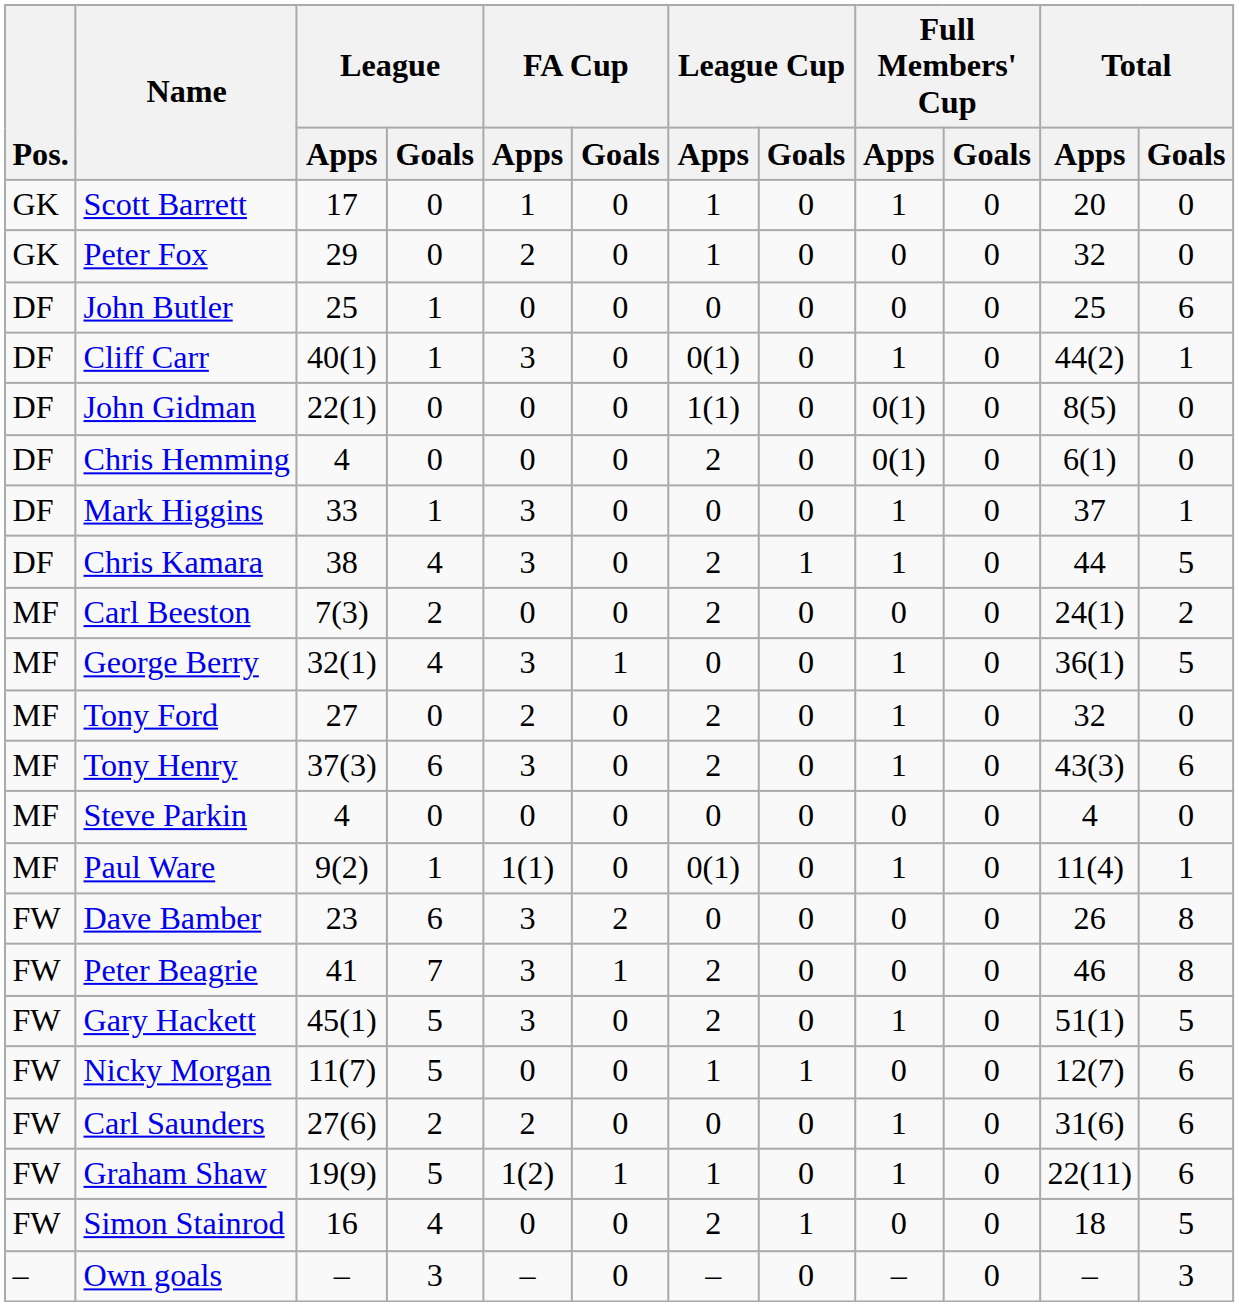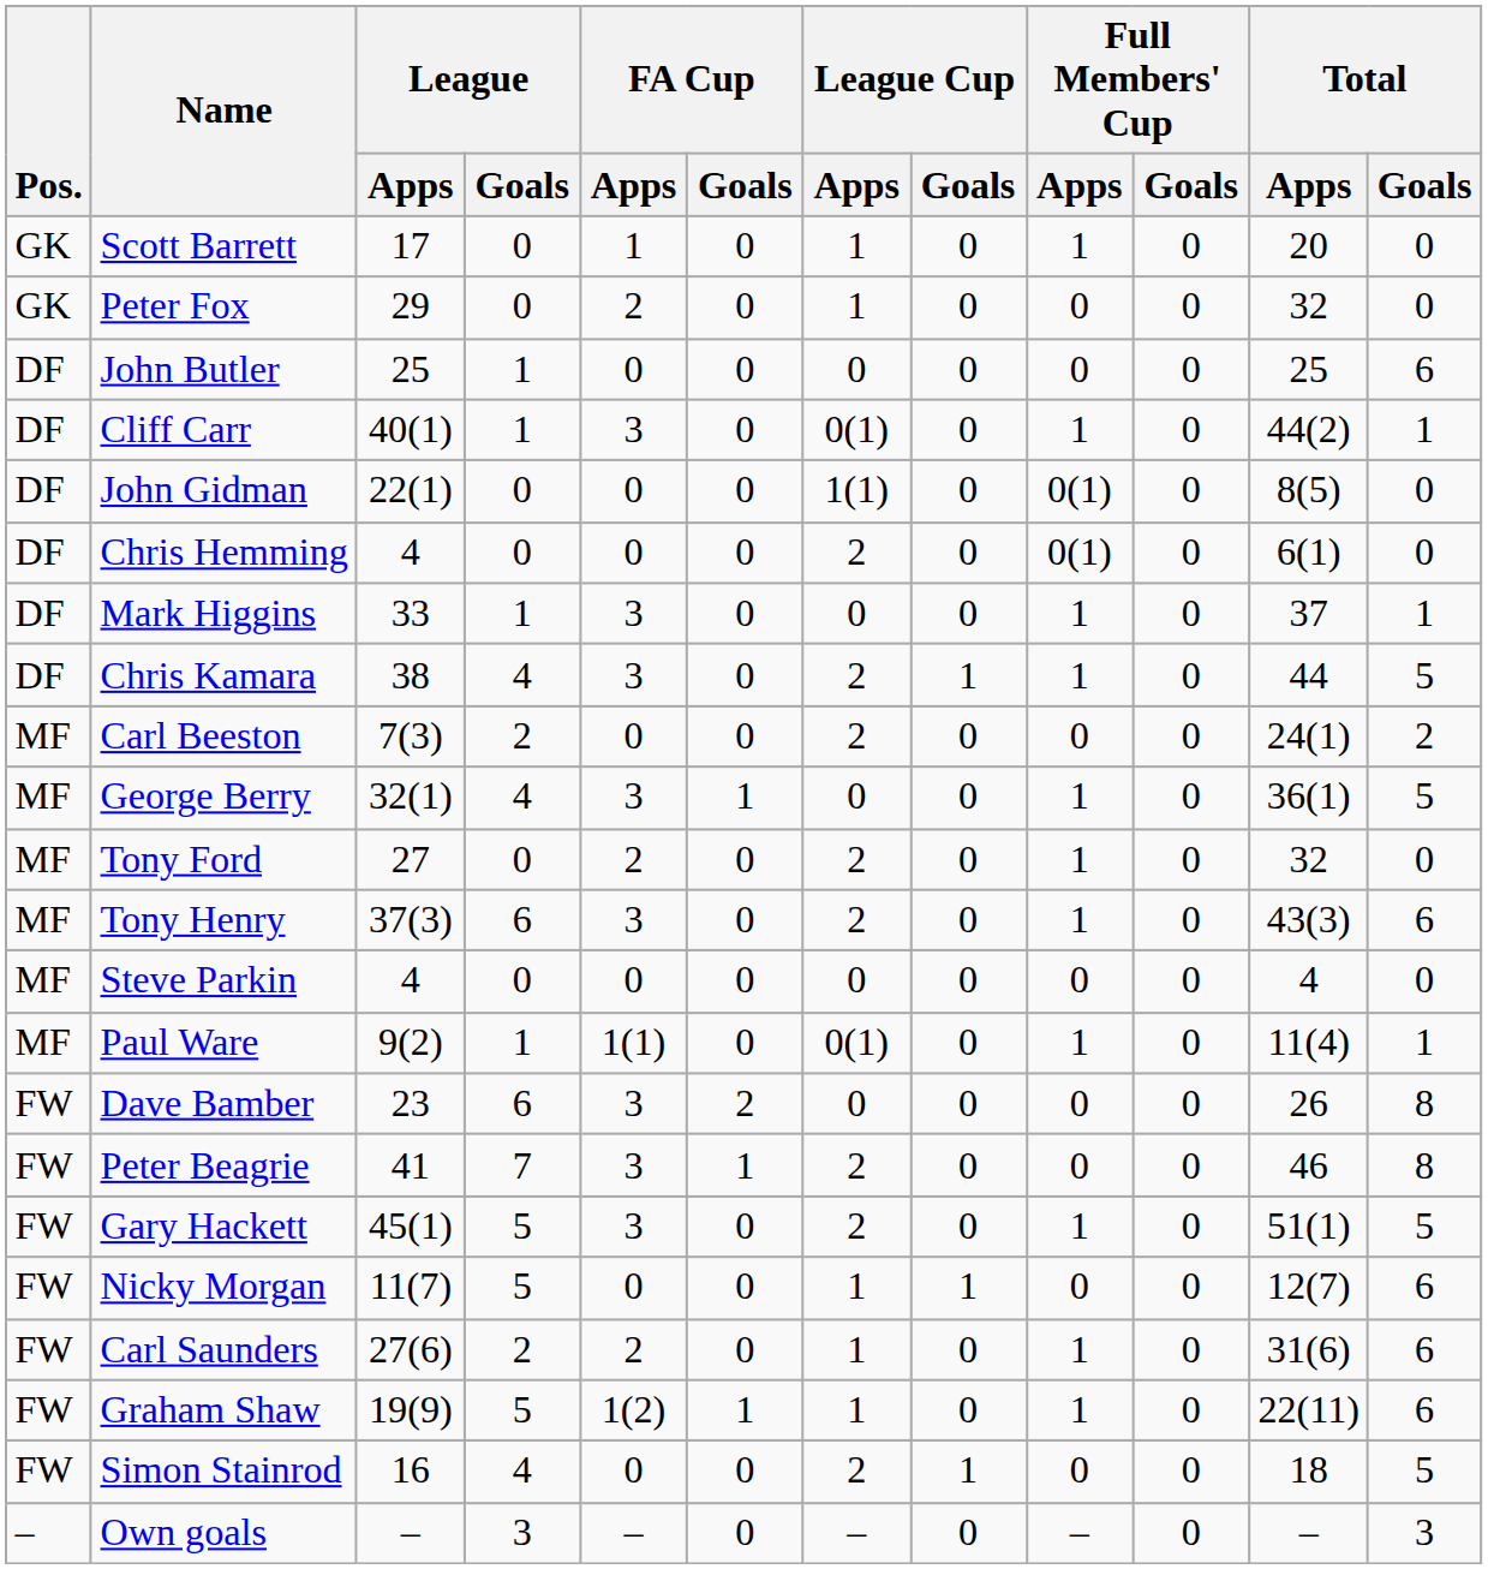Carl Saunders | League Cup / Apps: 0 -> 1
